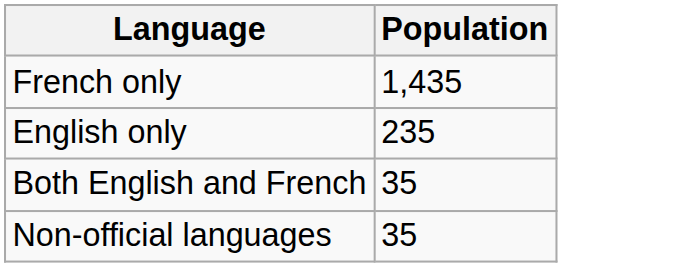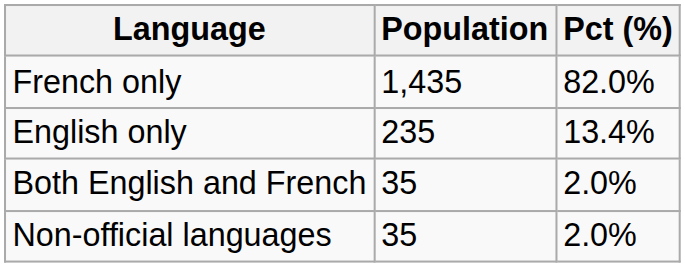+ column: Pct (%) | 82.0% | 13.4% | 2.0% | 2.0%
